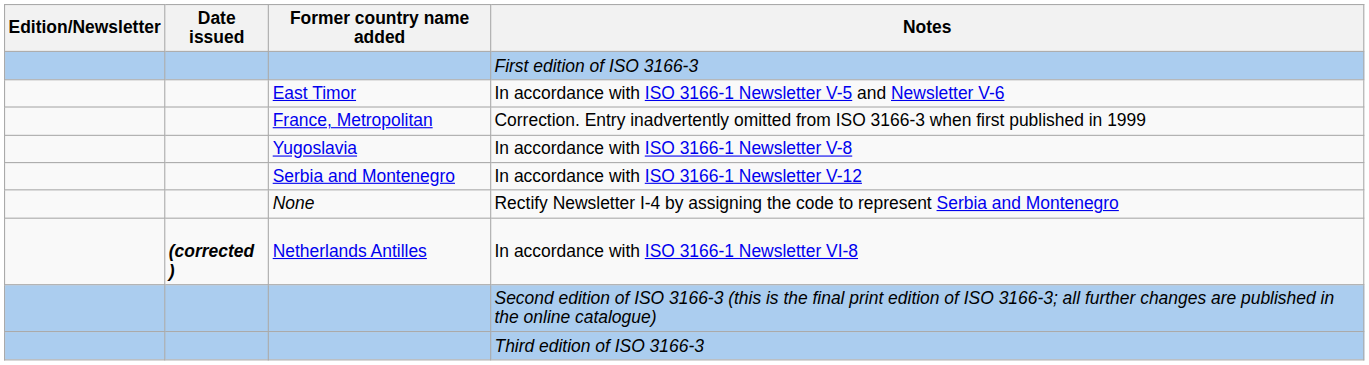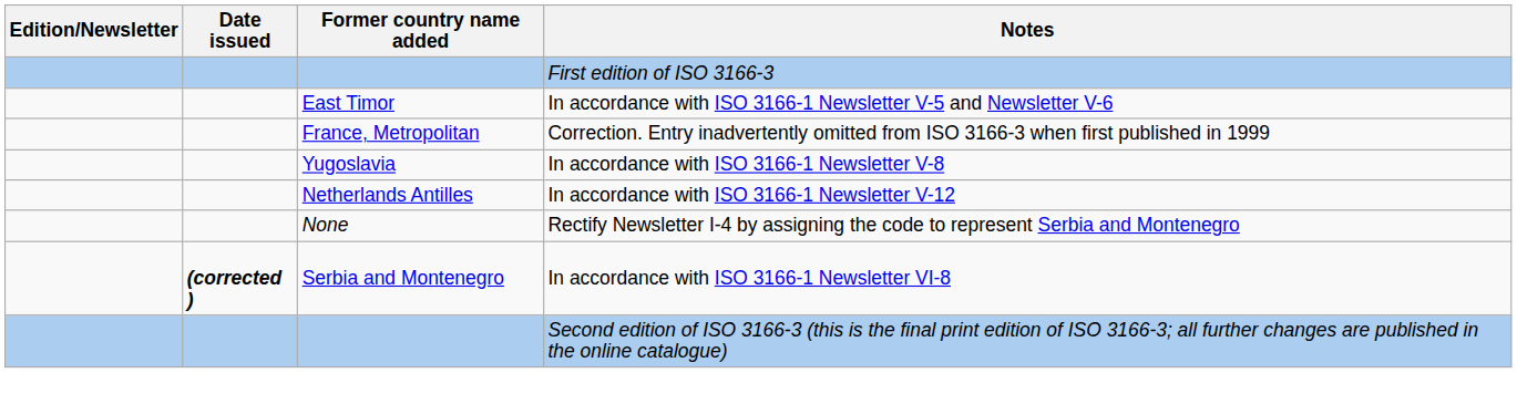In accordance with ISO 3166-1 Newsletter V-12 | Former country name added: Serbia and Montenegro -> Netherlands Antilles
In accordance with ISO 3166-1 Newsletter VI-8 | Former country name added: Netherlands Antilles -> Serbia and Montenegro
- row: Third edition of ISO 3166-3
